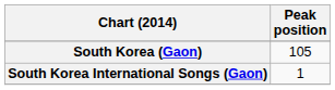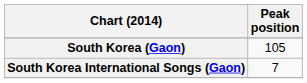South Korea International Songs (Gaon) | Peak position: 1 -> 7
